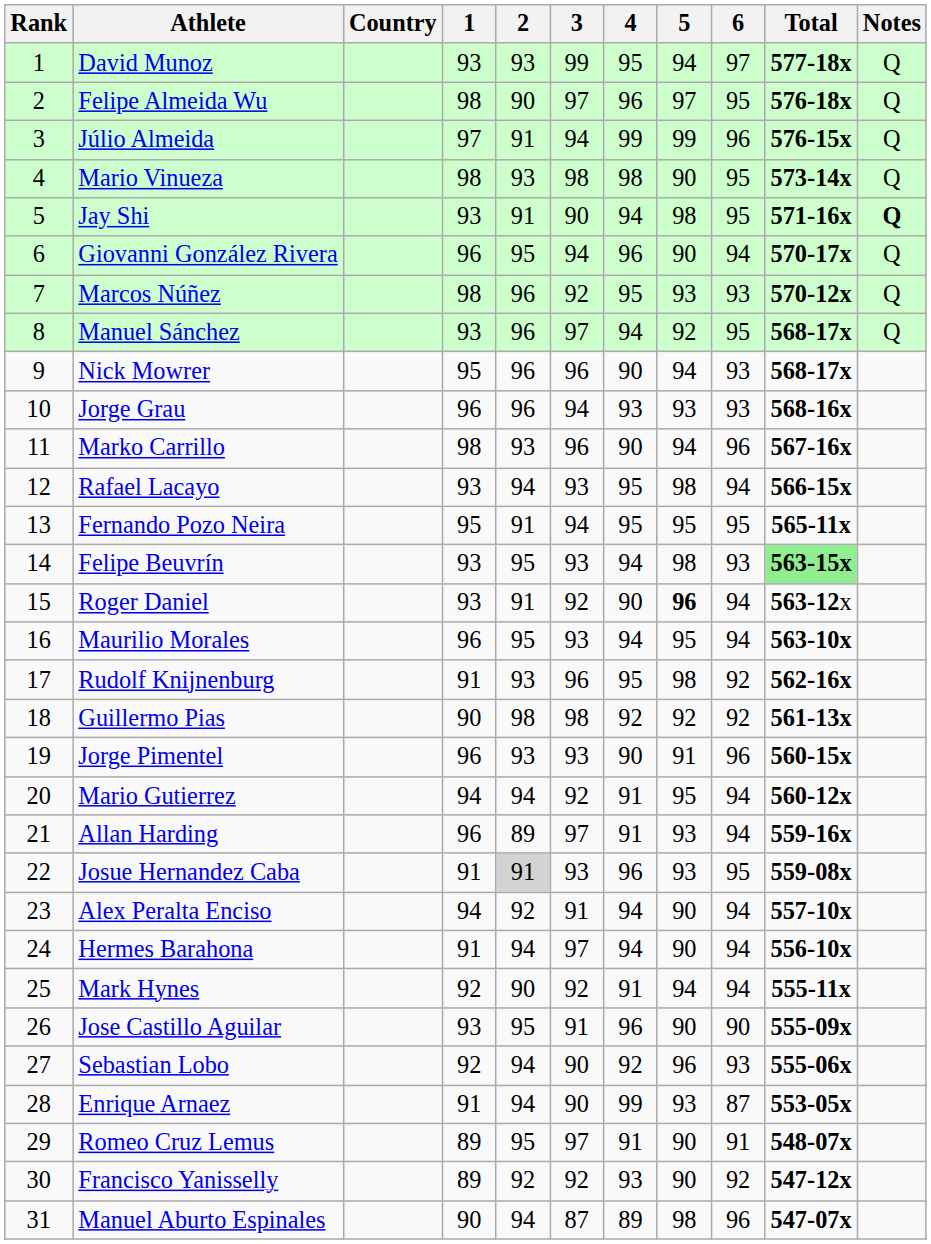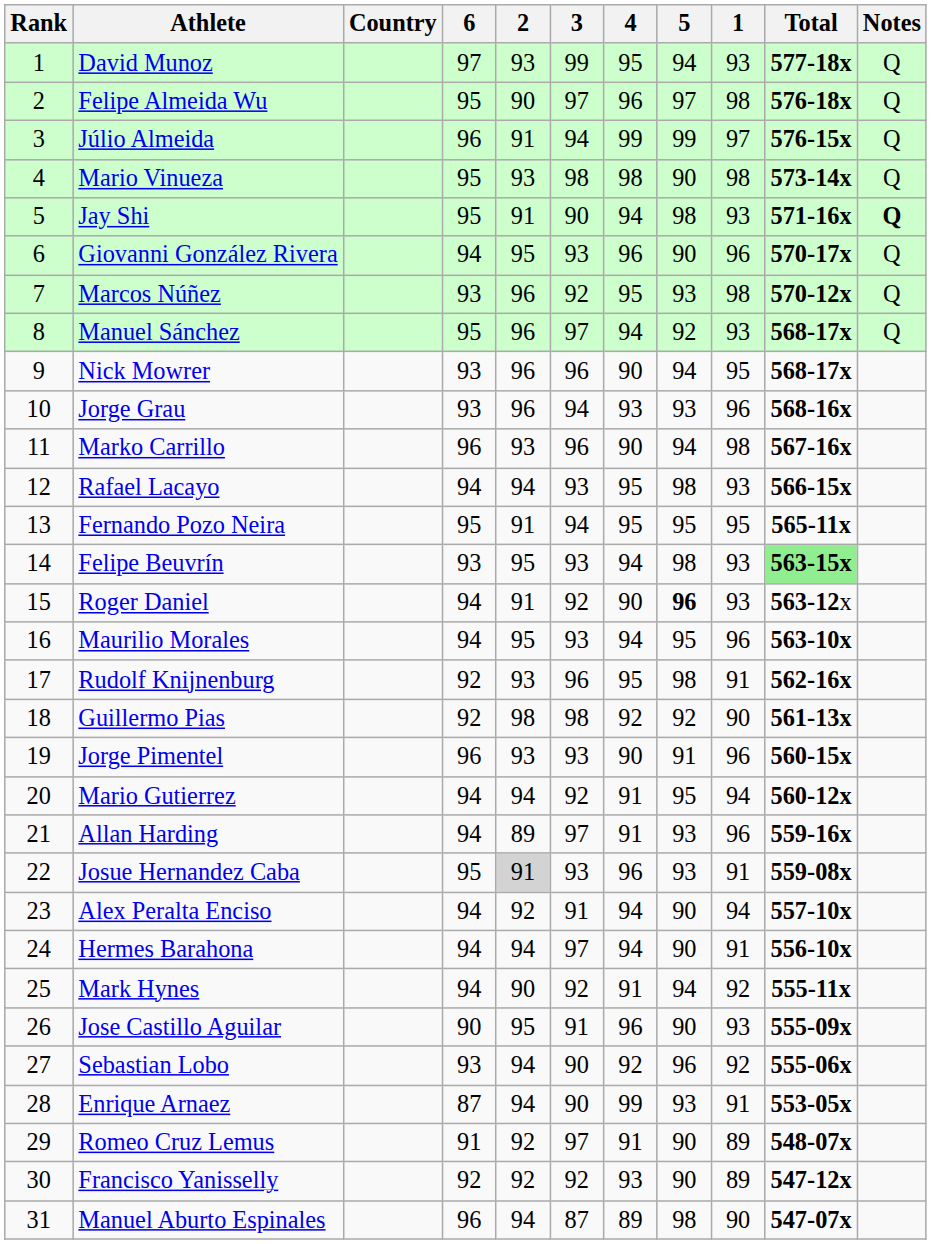columns swapped: 1 <-> 6
Giovanni González Rivera | 3: 94 -> 93
Romeo Cruz Lemus | 2: 95 -> 92
